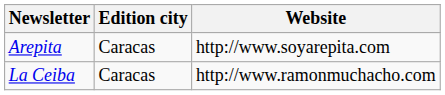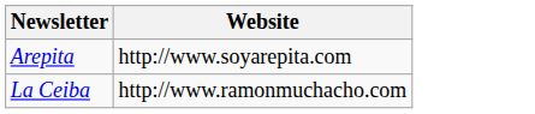- column: Edition city | Caracas | Caracas
